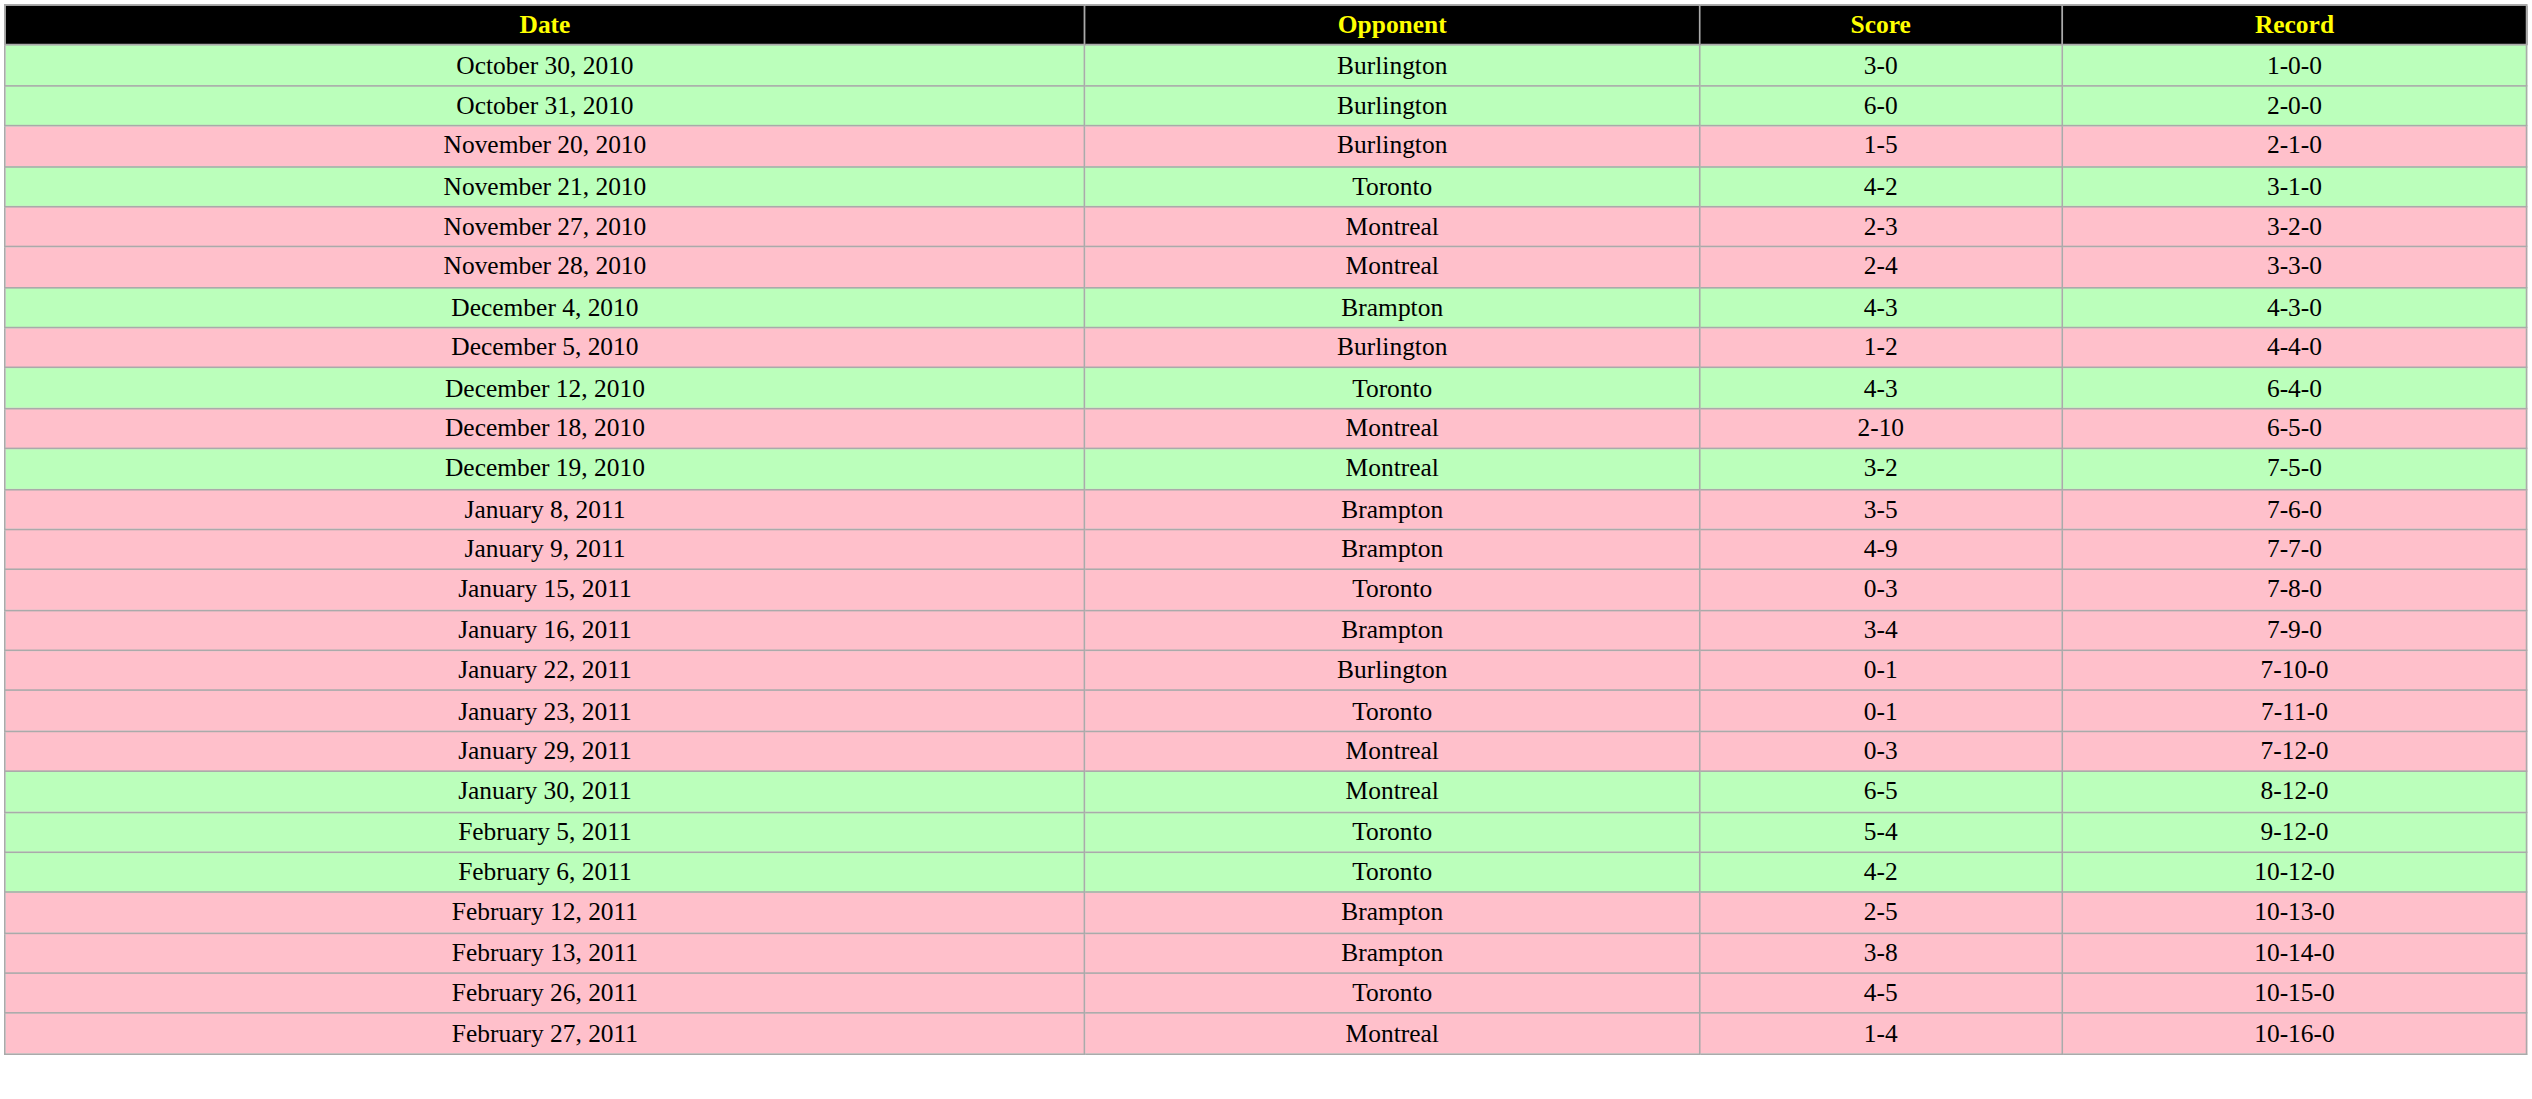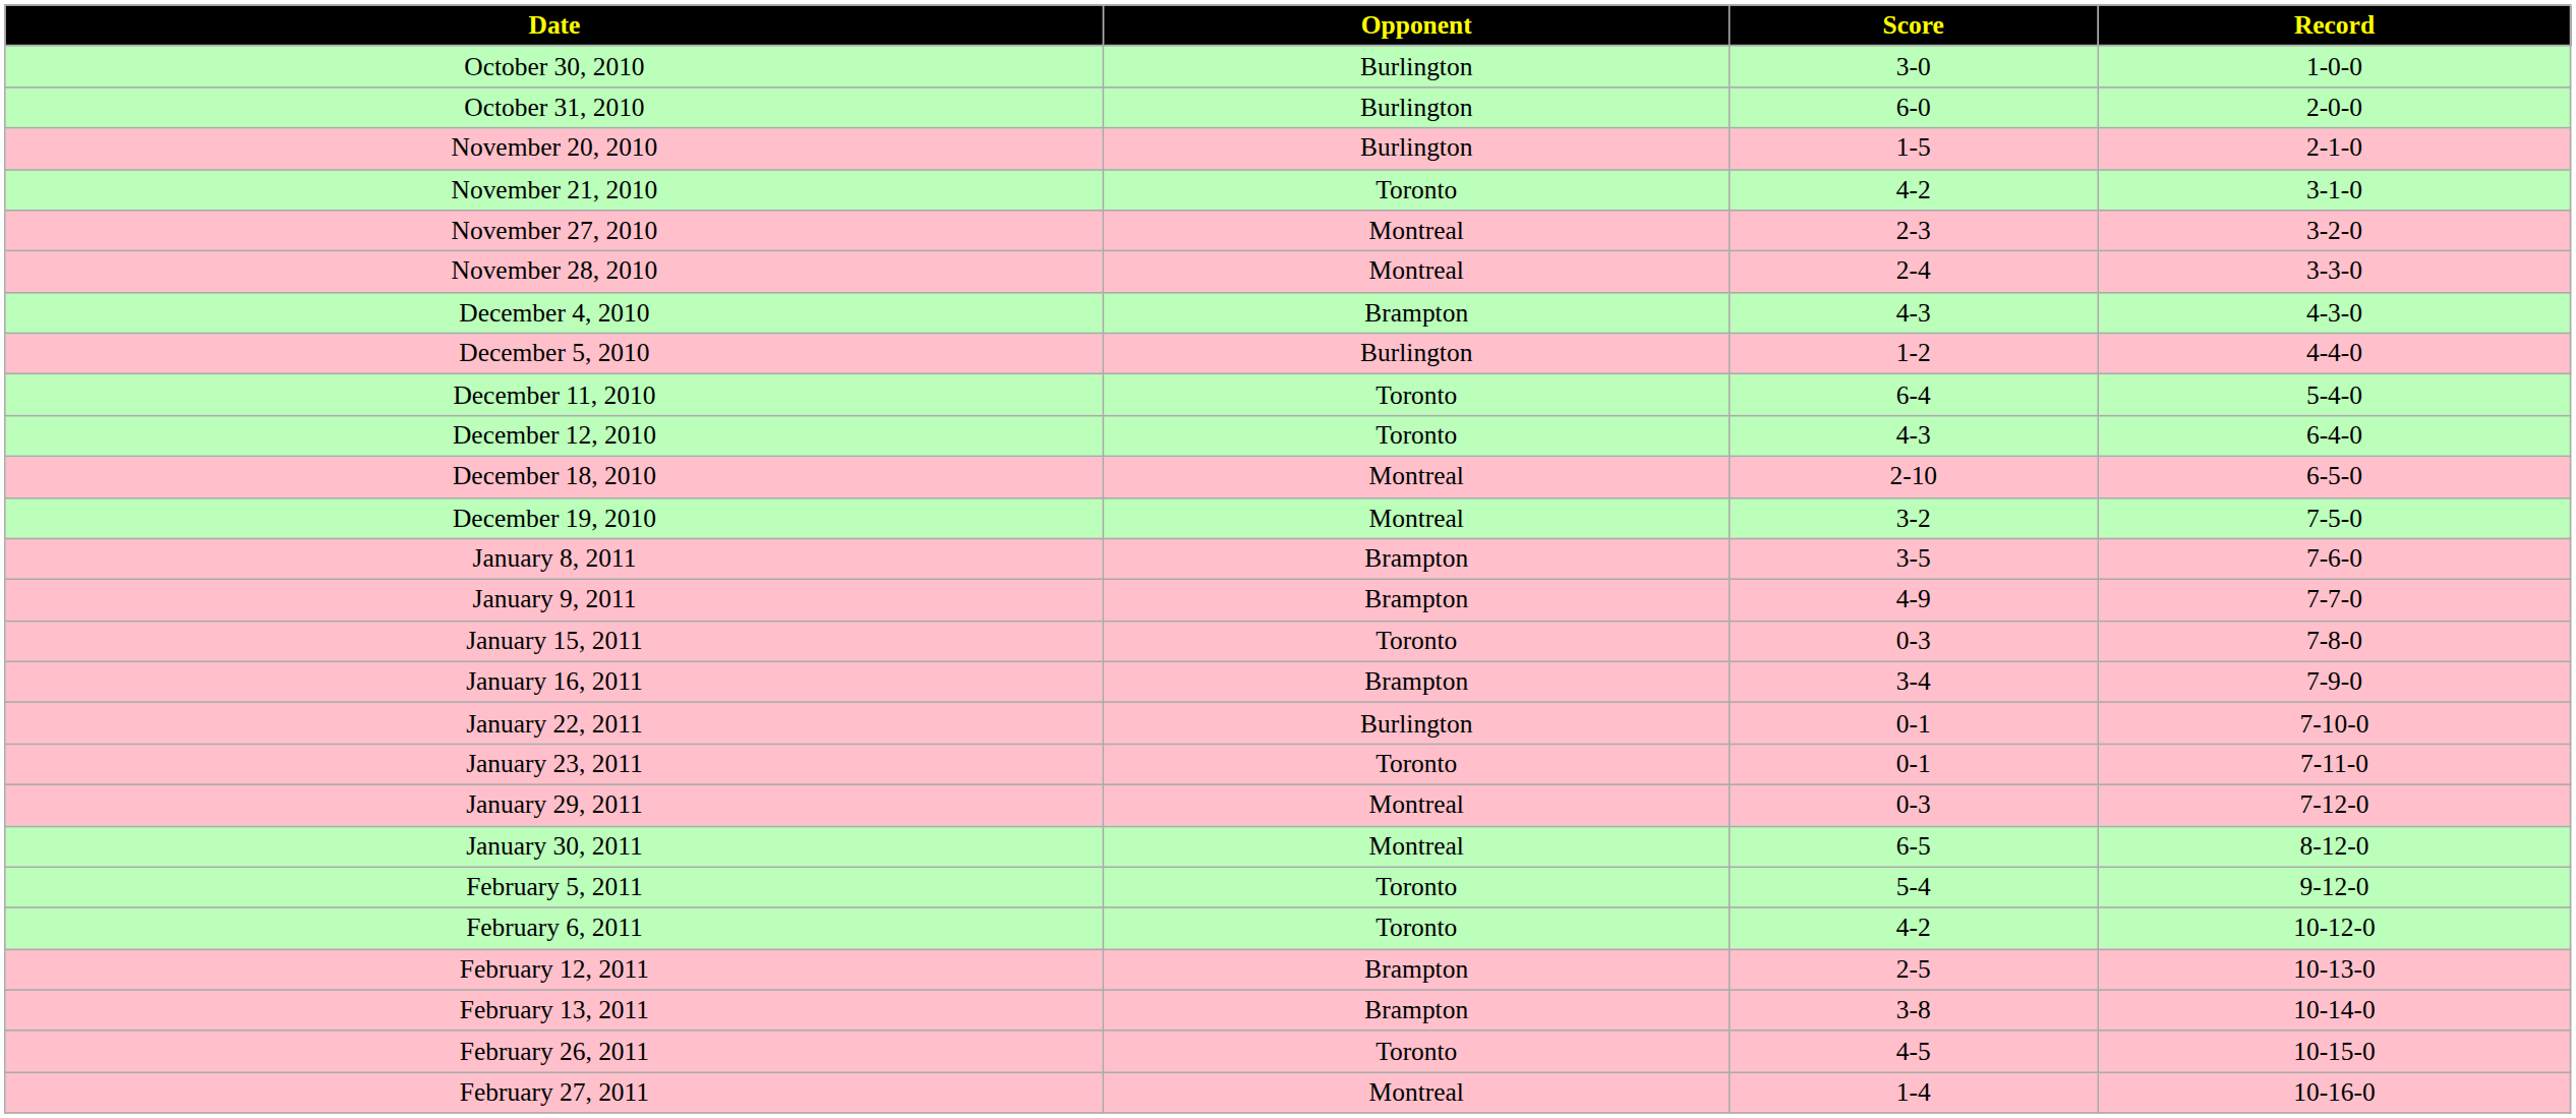+ row: December 11, 2010 | Toronto | 6-4 | 5-4-0
